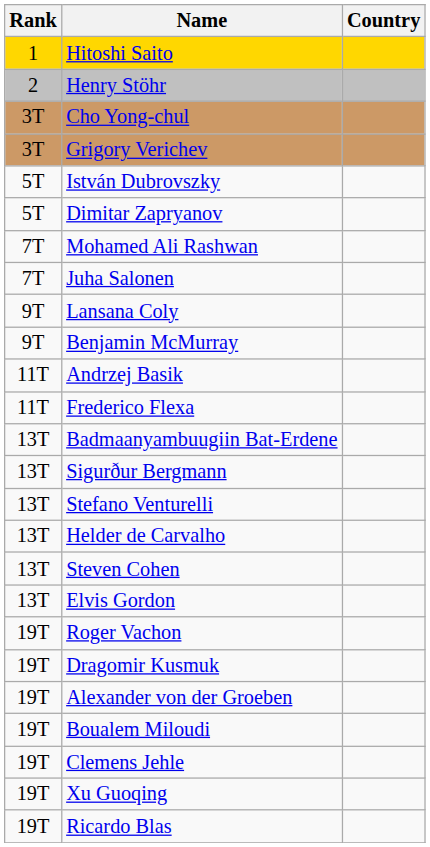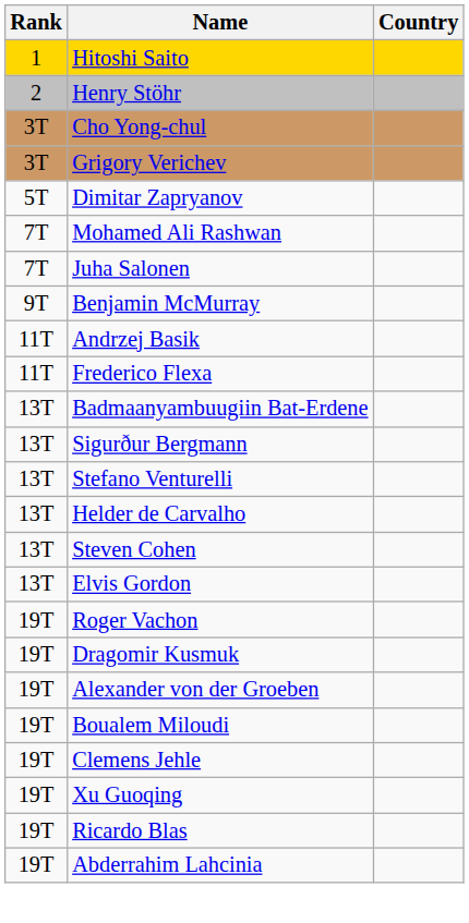- row: 5T | István Dubrovszky
- row: 9T | Lansana Coly
+ row: 19T | Abderrahim Lahcinia
